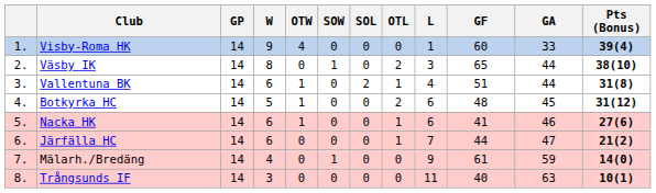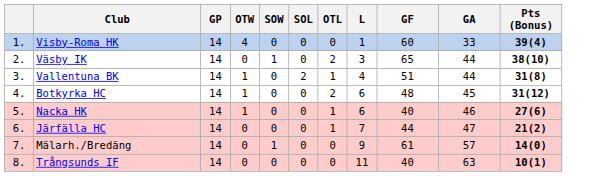- column: W | 9 | 8 | 6 | 5 | 6 | 6 | 4 | 3
Nacka HK | GF: 41 -> 40
Mälarh./Bredäng | GA: 59 -> 57
